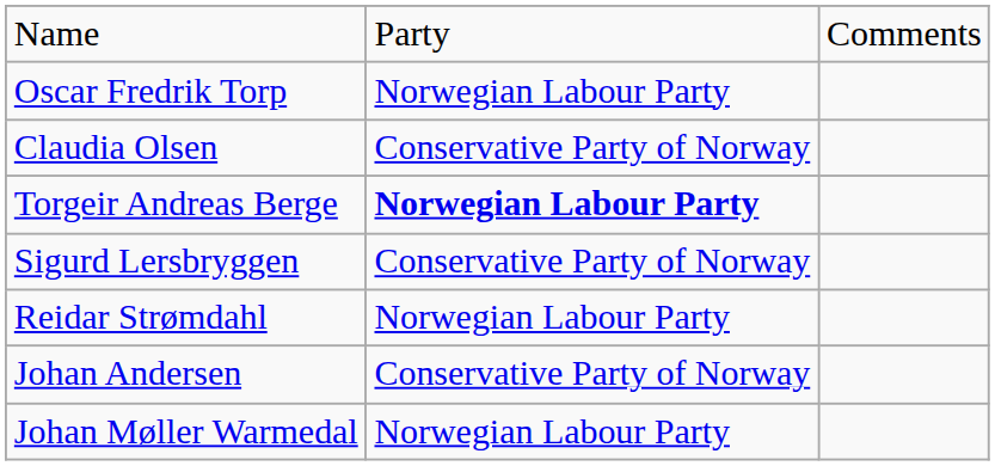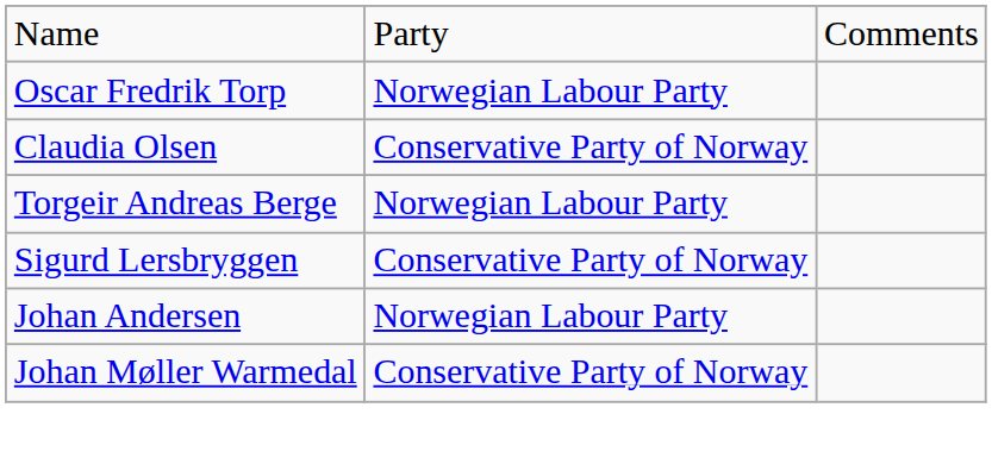Torgeir Andreas Berge | column 2: bold -> normal
- row: Reidar Strømdahl | Norwegian Labour Party
Johan Andersen | column 2: Conservative Party of Norway -> Norwegian Labour Party
Johan Møller Warmedal | column 2: Norwegian Labour Party -> Conservative Party of Norway
